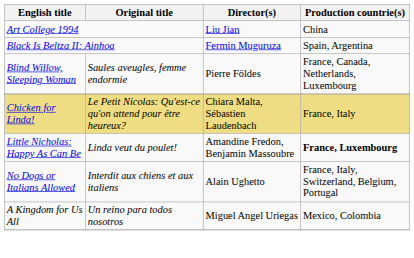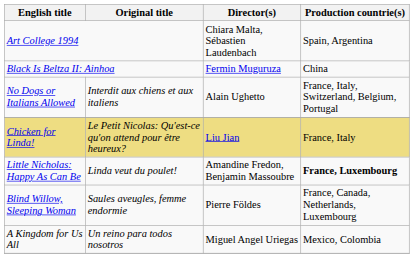Art College 1994 | Director(s): Liu Jian -> Chiara Malta, Sébastien Laudenbach
Art College 1994 | Production countrie(s): China -> Spain, Argentina
Black Is Beltza II: Ainhoa | Production countrie(s): Spain, Argentina -> China
rows swapped: Blind Willow, Sleeping Woman <-> No Dogs or Italians Allowed
Chicken for Linda! | Director(s): Chiara Malta, Sébastien Laudenbach -> Liu Jian
